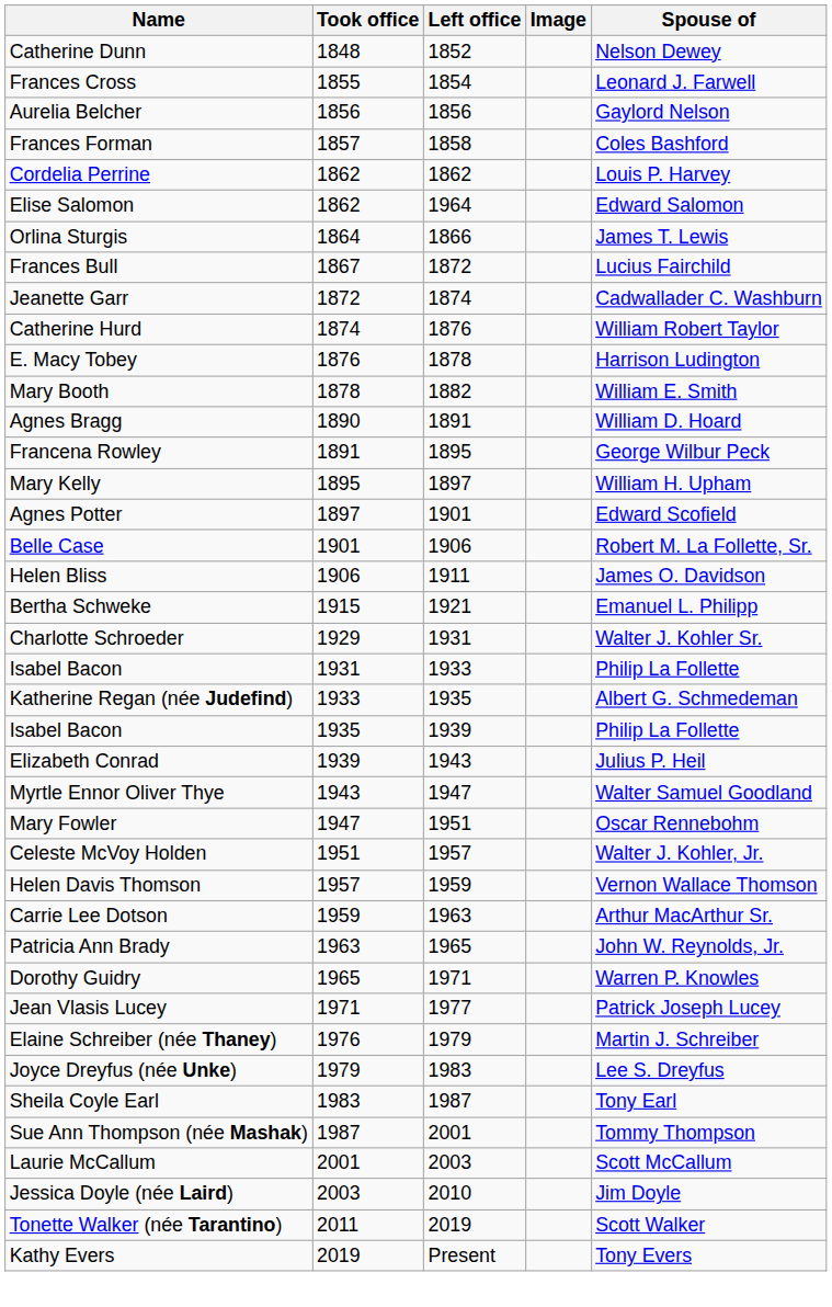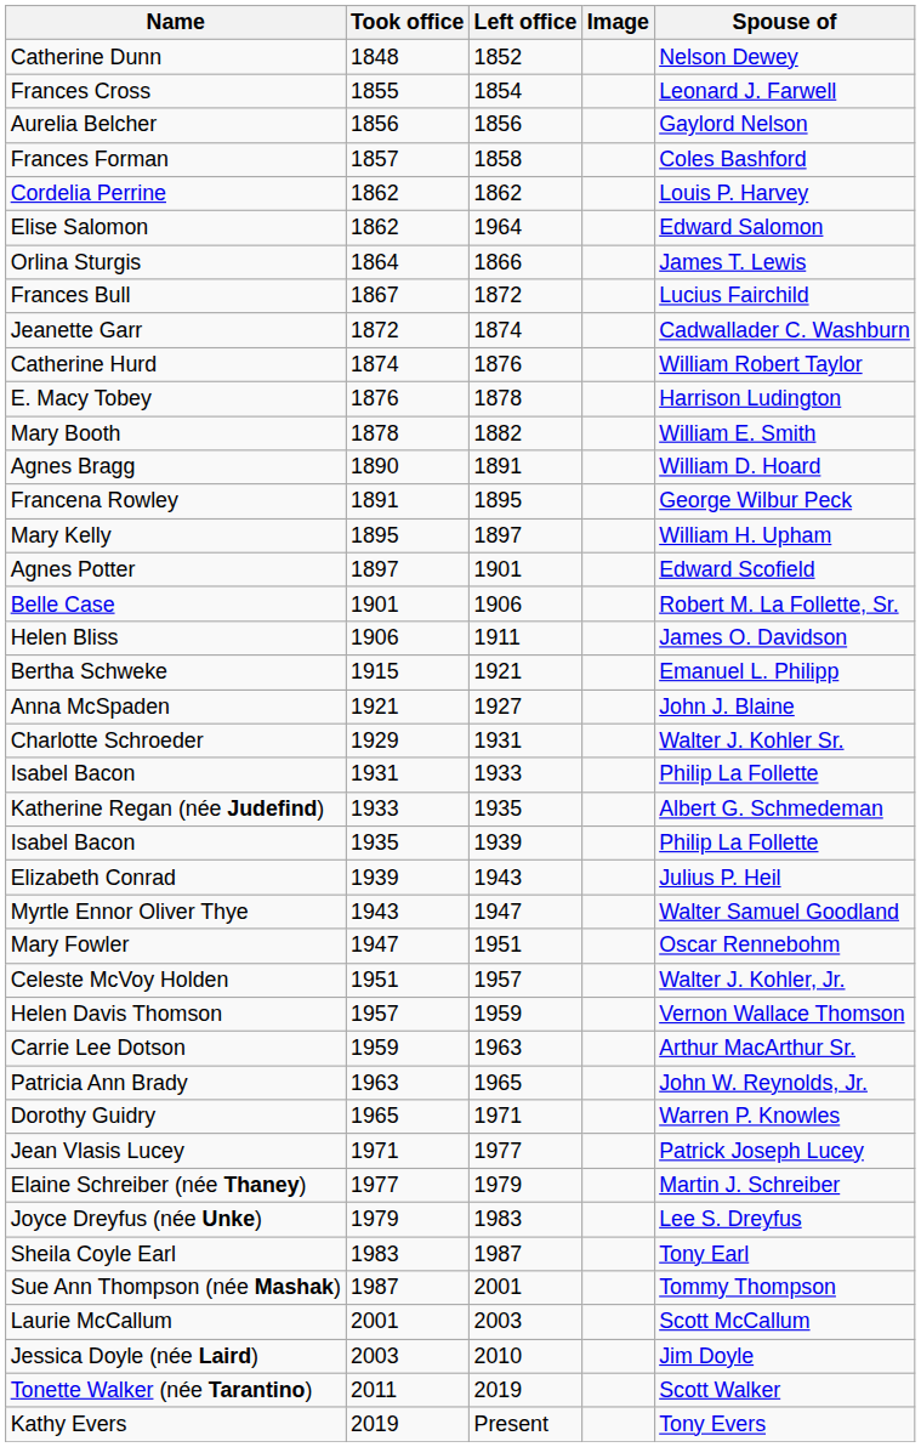+ row: Anna McSpaden | 1921 | 1927 | John J. Blaine
Elaine Schreiber (née Thaney) | Took office: 1976 -> 1977
